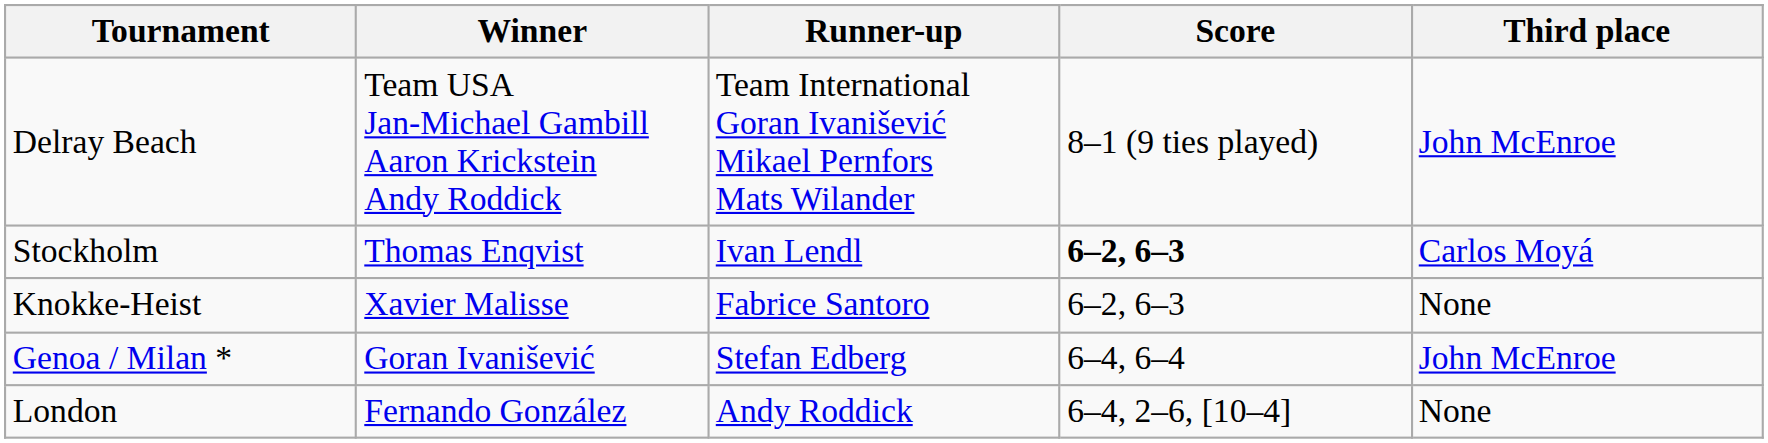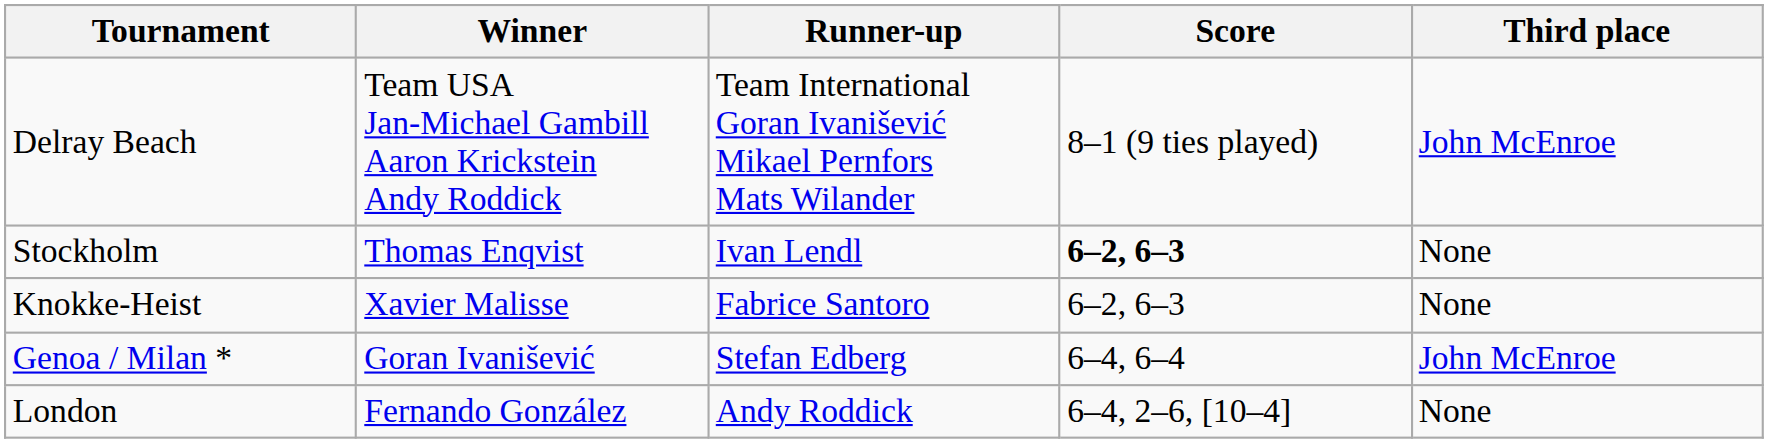Stockholm | Third place: Carlos Moyá -> None
